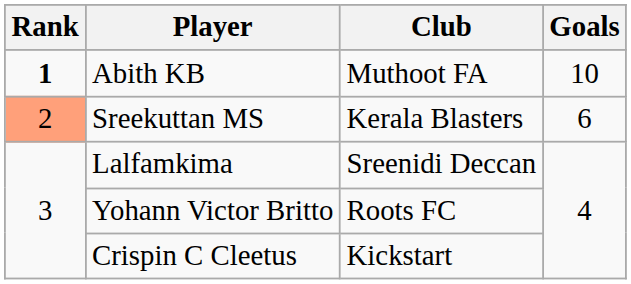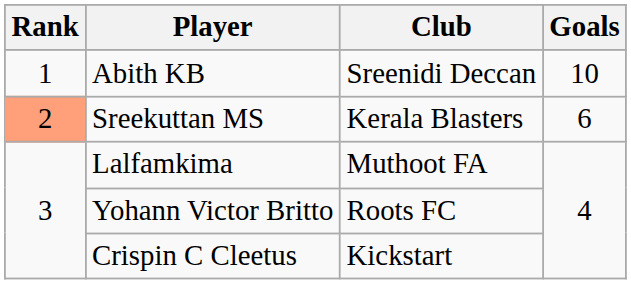Abith KB | Rank: bold -> normal
Abith KB | Club: Muthoot FA -> Sreenidi Deccan
Lalfamkima | Club: Sreenidi Deccan -> Muthoot FA
